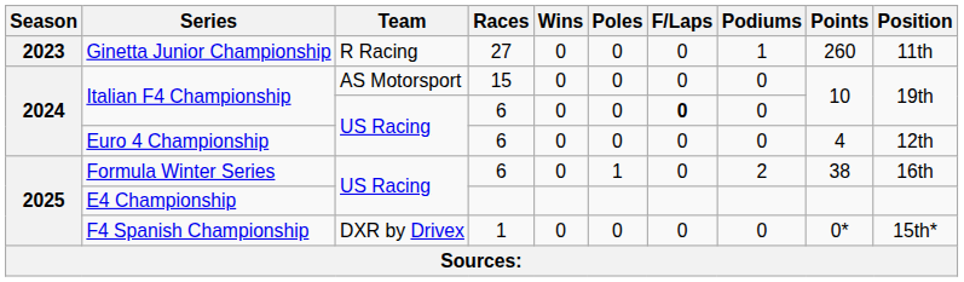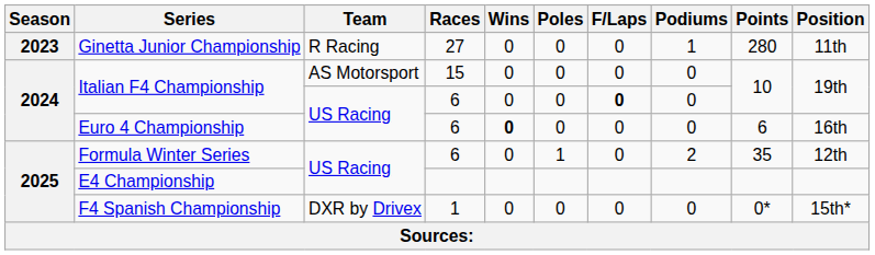Ginetta Junior Championship | Points: 260 -> 280
Euro 4 Championship | Wins: normal -> bold
Euro 4 Championship | Points: 4 -> 6
Euro 4 Championship | Position: 12th -> 16th
Formula Winter Series | Points: 38 -> 35
Formula Winter Series | Position: 16th -> 12th
